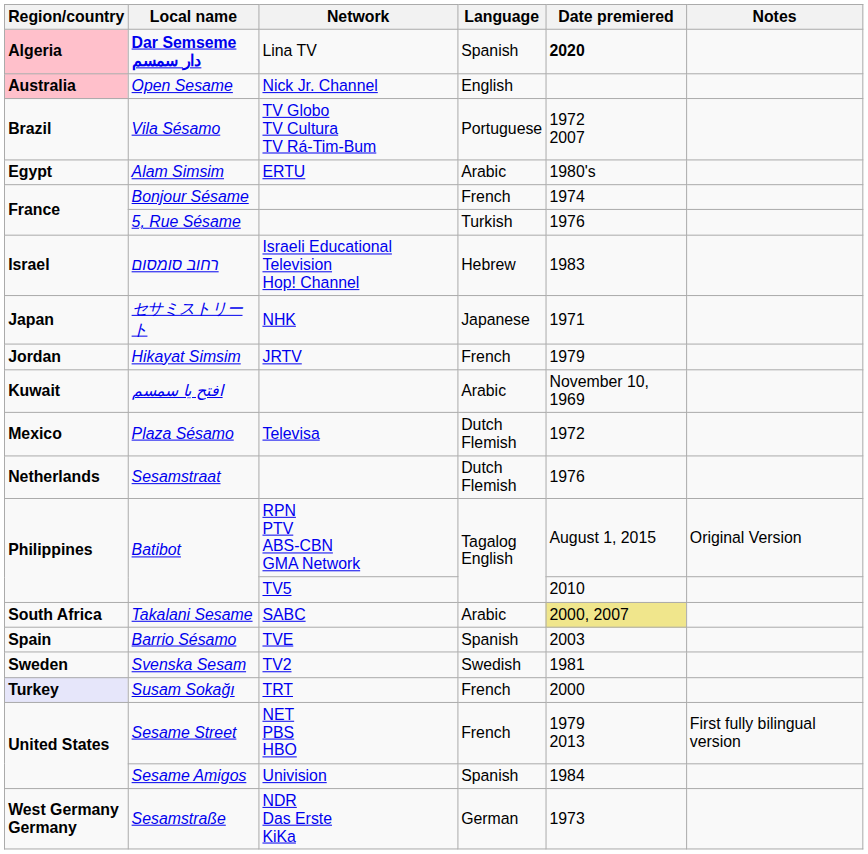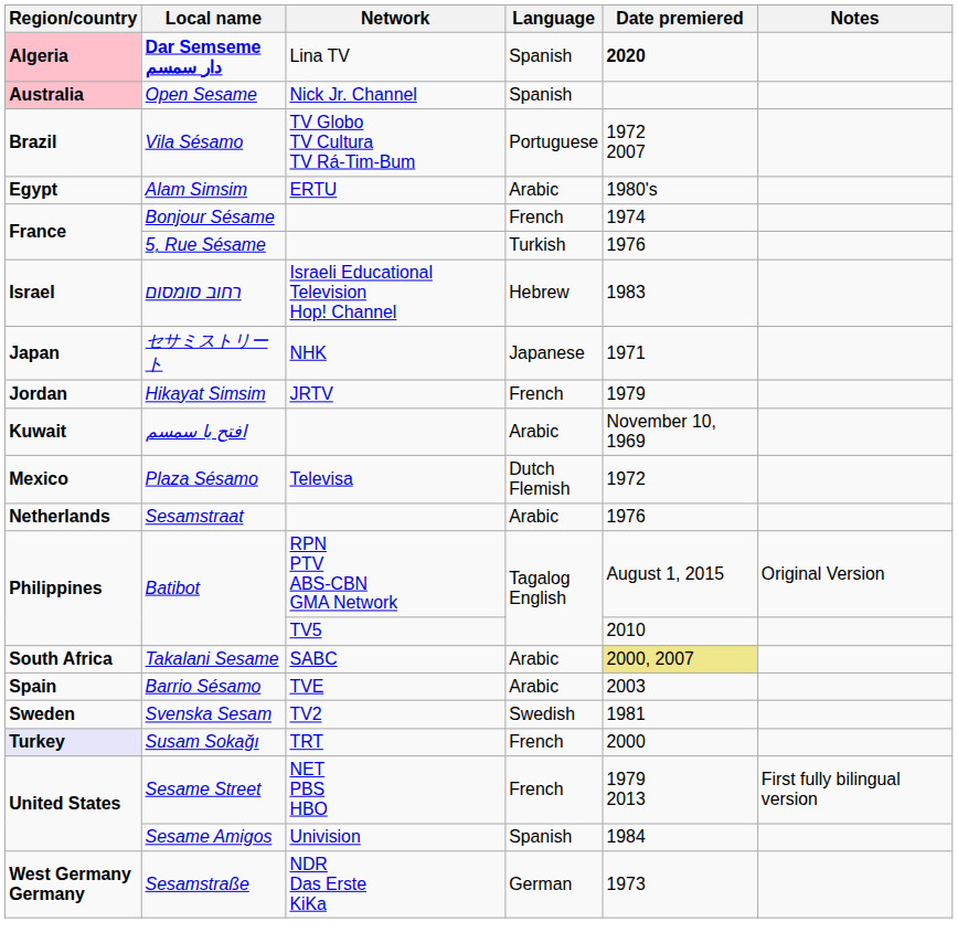Open Sesame | Language: English -> Spanish
Sesamstraat | Language: Dutch Flemish -> Arabic
Barrio Sésamo | Language: Spanish -> Arabic
